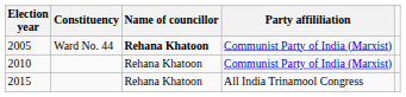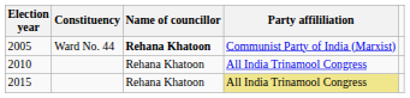2010 | Party affililiation: Communist Party of India (Marxist) -> All India Trinamool Congress
2015 | Party affililiation: no background -> khaki background
